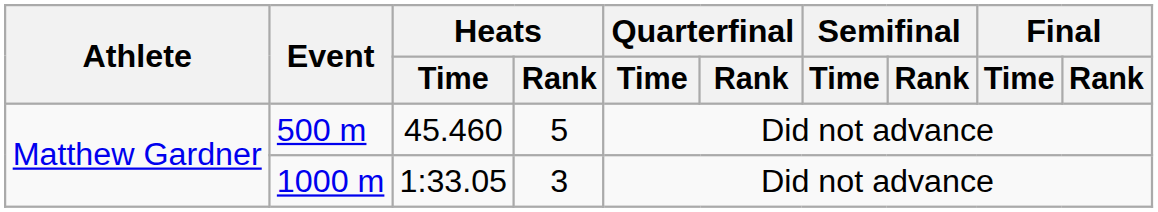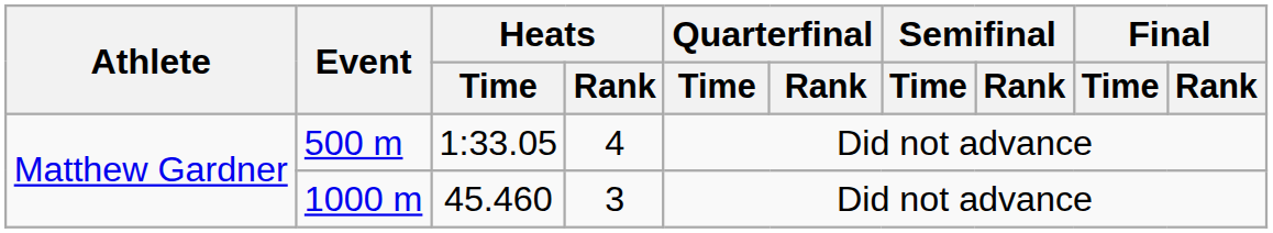500 m | Heats / Time: 45.460 -> 1:33.05
500 m | Heats / Rank: 5 -> 4
1000 m | Heats / Time: 1:33.05 -> 45.460
